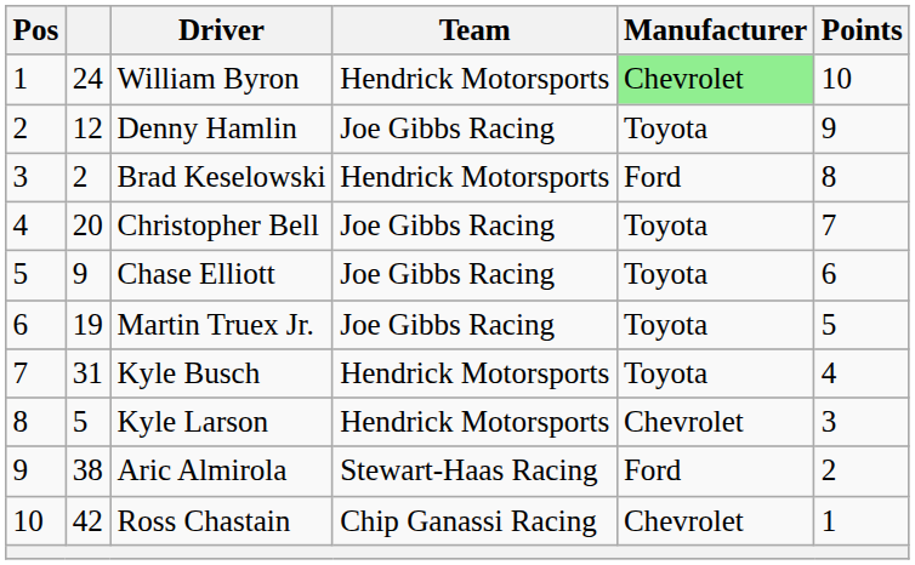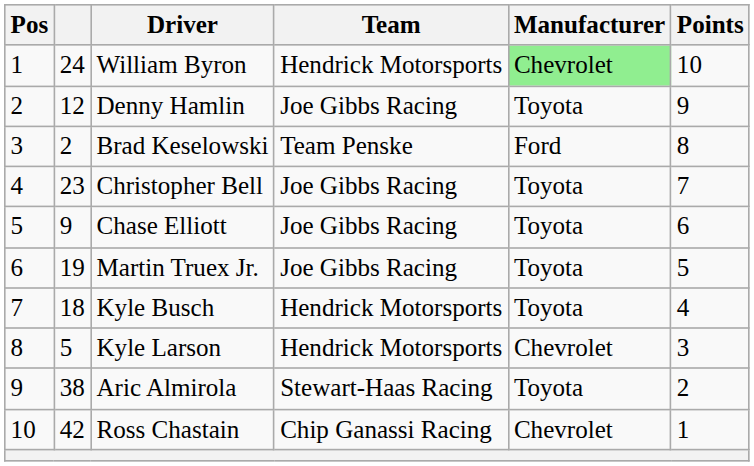Brad Keselowski | Team: Hendrick Motorsports -> Team Penske
Christopher Bell | column 2: 20 -> 23
Kyle Busch | column 2: 31 -> 18
Aric Almirola | Manufacturer: Ford -> Toyota
